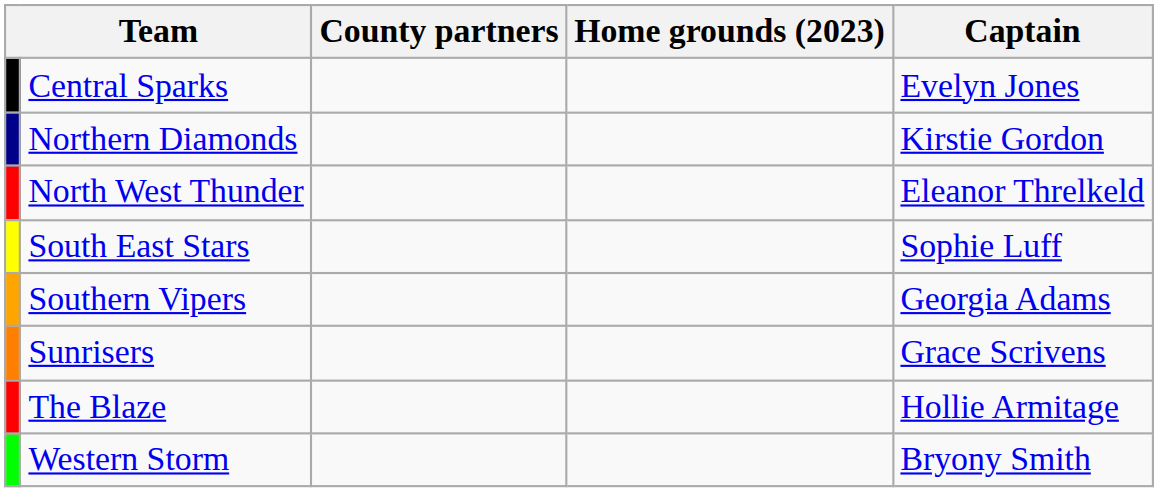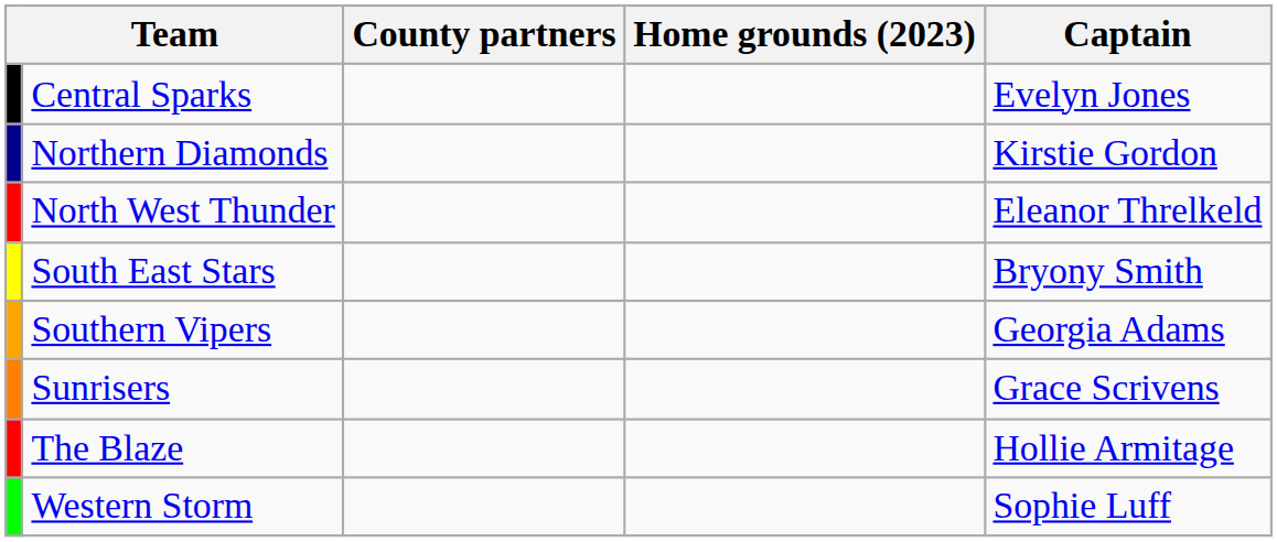South East Stars | Captain: Sophie Luff -> Bryony Smith
Western Storm | Captain: Bryony Smith -> Sophie Luff
